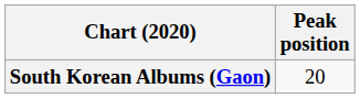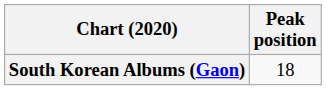South Korean Albums (Gaon) | Peak position: 20 -> 18
